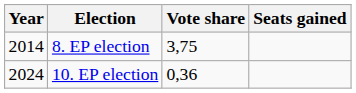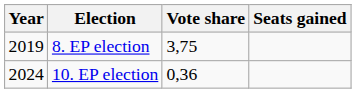8. EP election | Year: 2014 -> 2019
